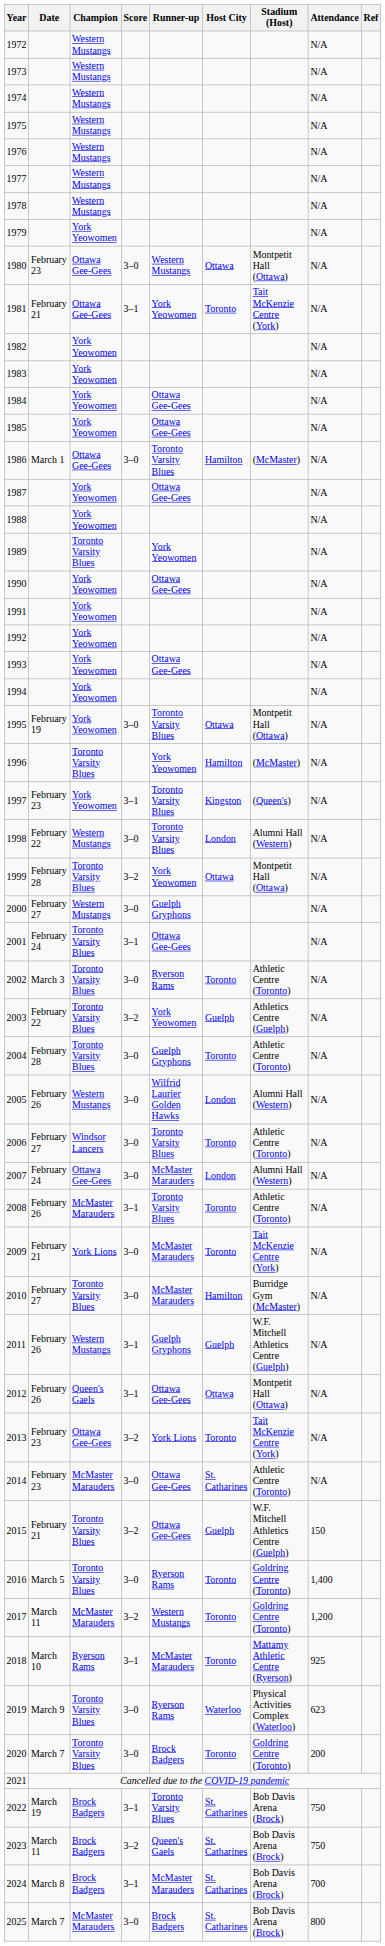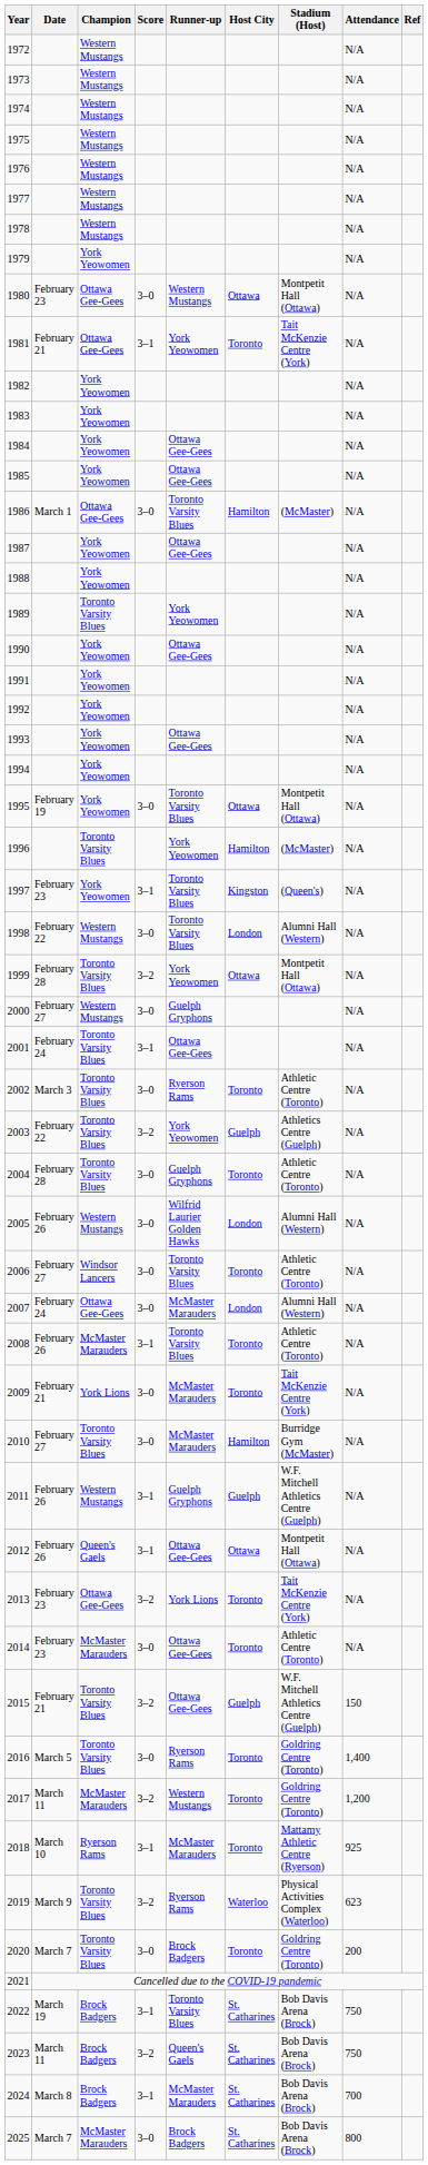2014 | Host City: St. Catharines -> Toronto
2019 | Score: 3–0 -> 3–2
